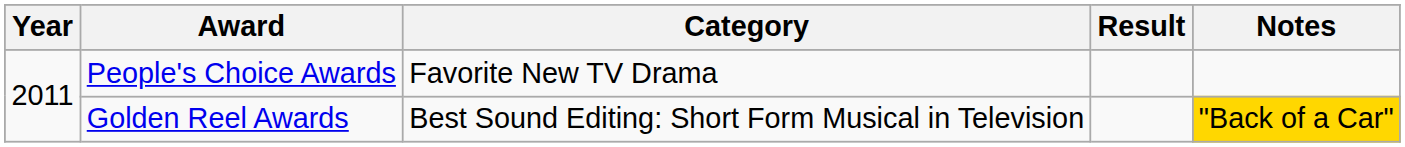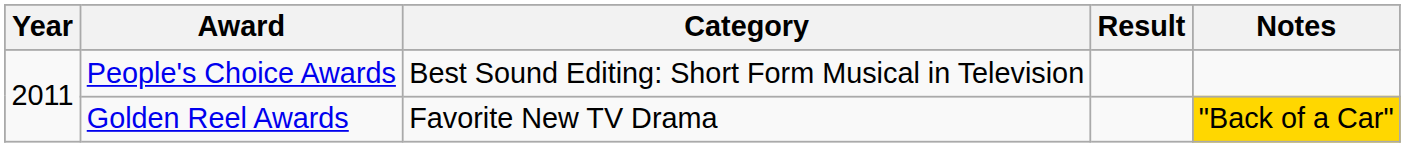People's Choice Awards | Category: Favorite New TV Drama -> Best Sound Editing: Short Form Musical in Television
Golden Reel Awards | Category: Best Sound Editing: Short Form Musical in Television -> Favorite New TV Drama
